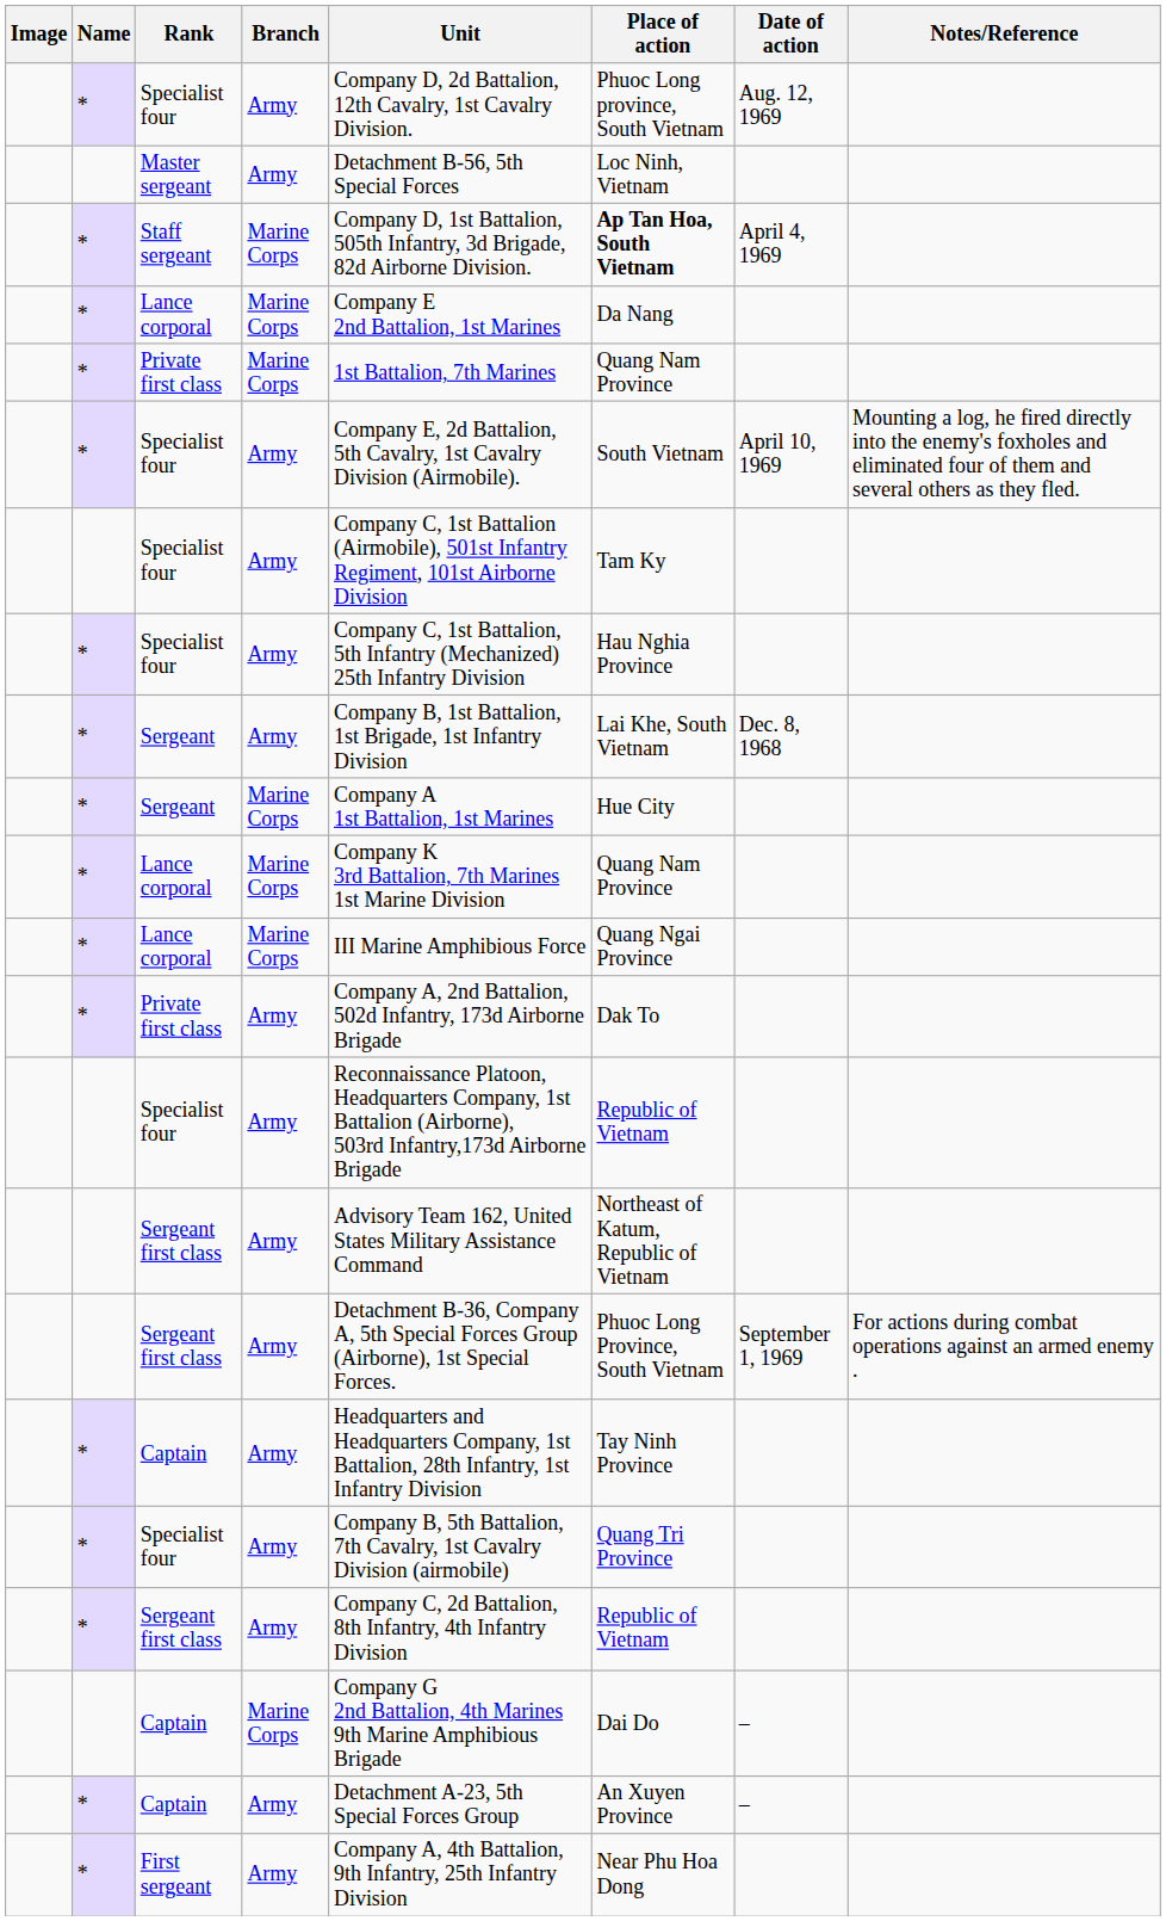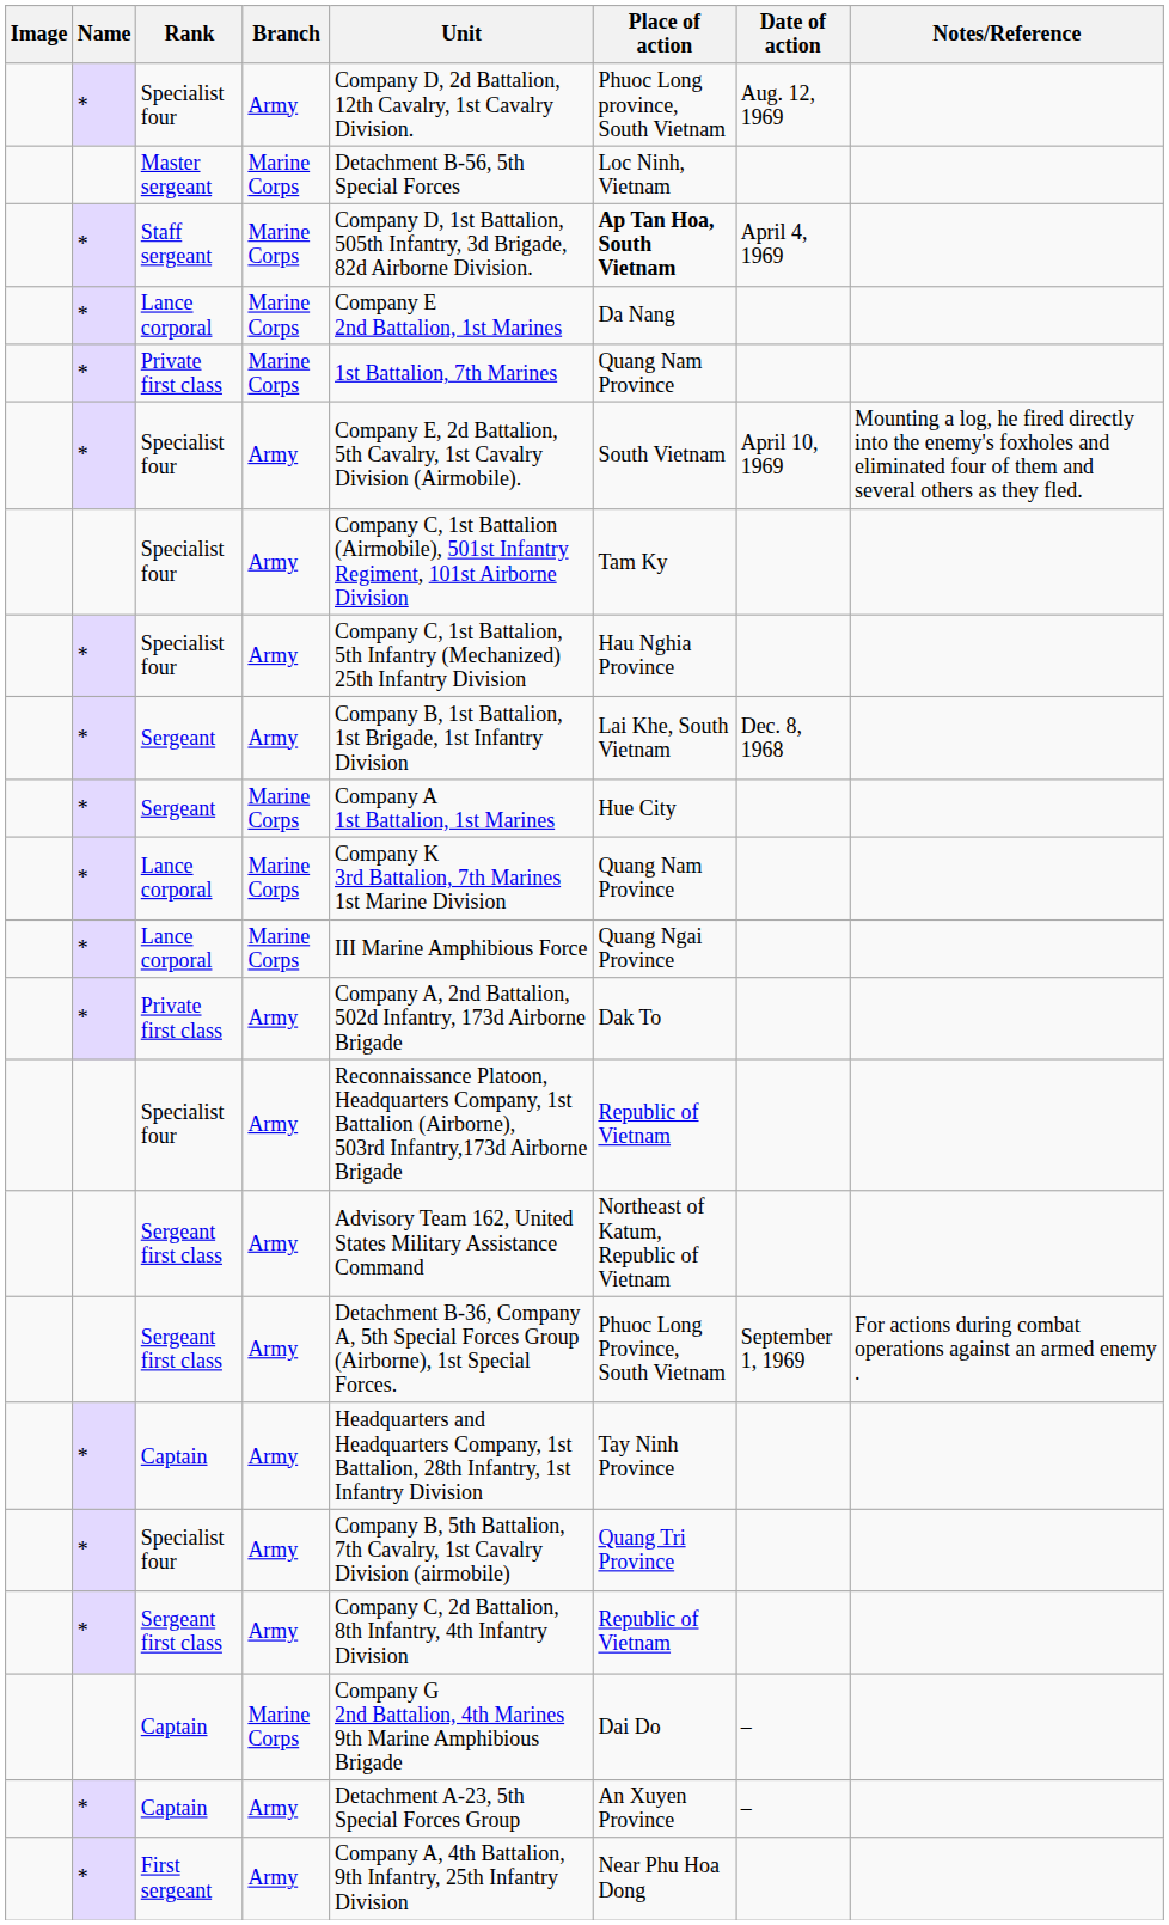Master sergeant | Branch: Army -> Marine Corps
